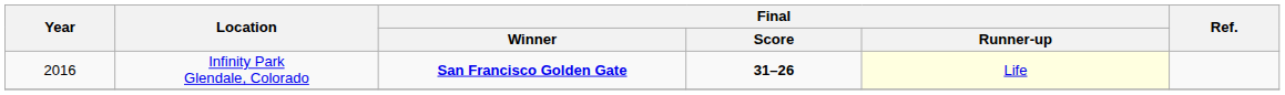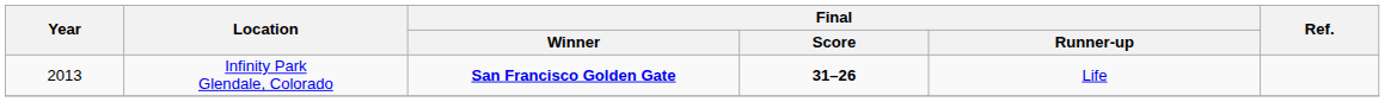Infinity Park Glendale, Colorado | Year: 2016 -> 2013
Infinity Park Glendale, Colorado | Final / Runner-up: lightyellow background -> no background
